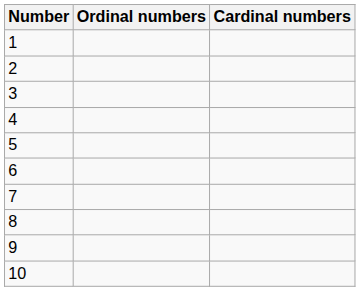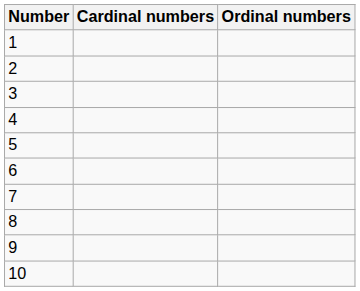columns swapped: Cardinal numbers <-> Ordinal numbers
